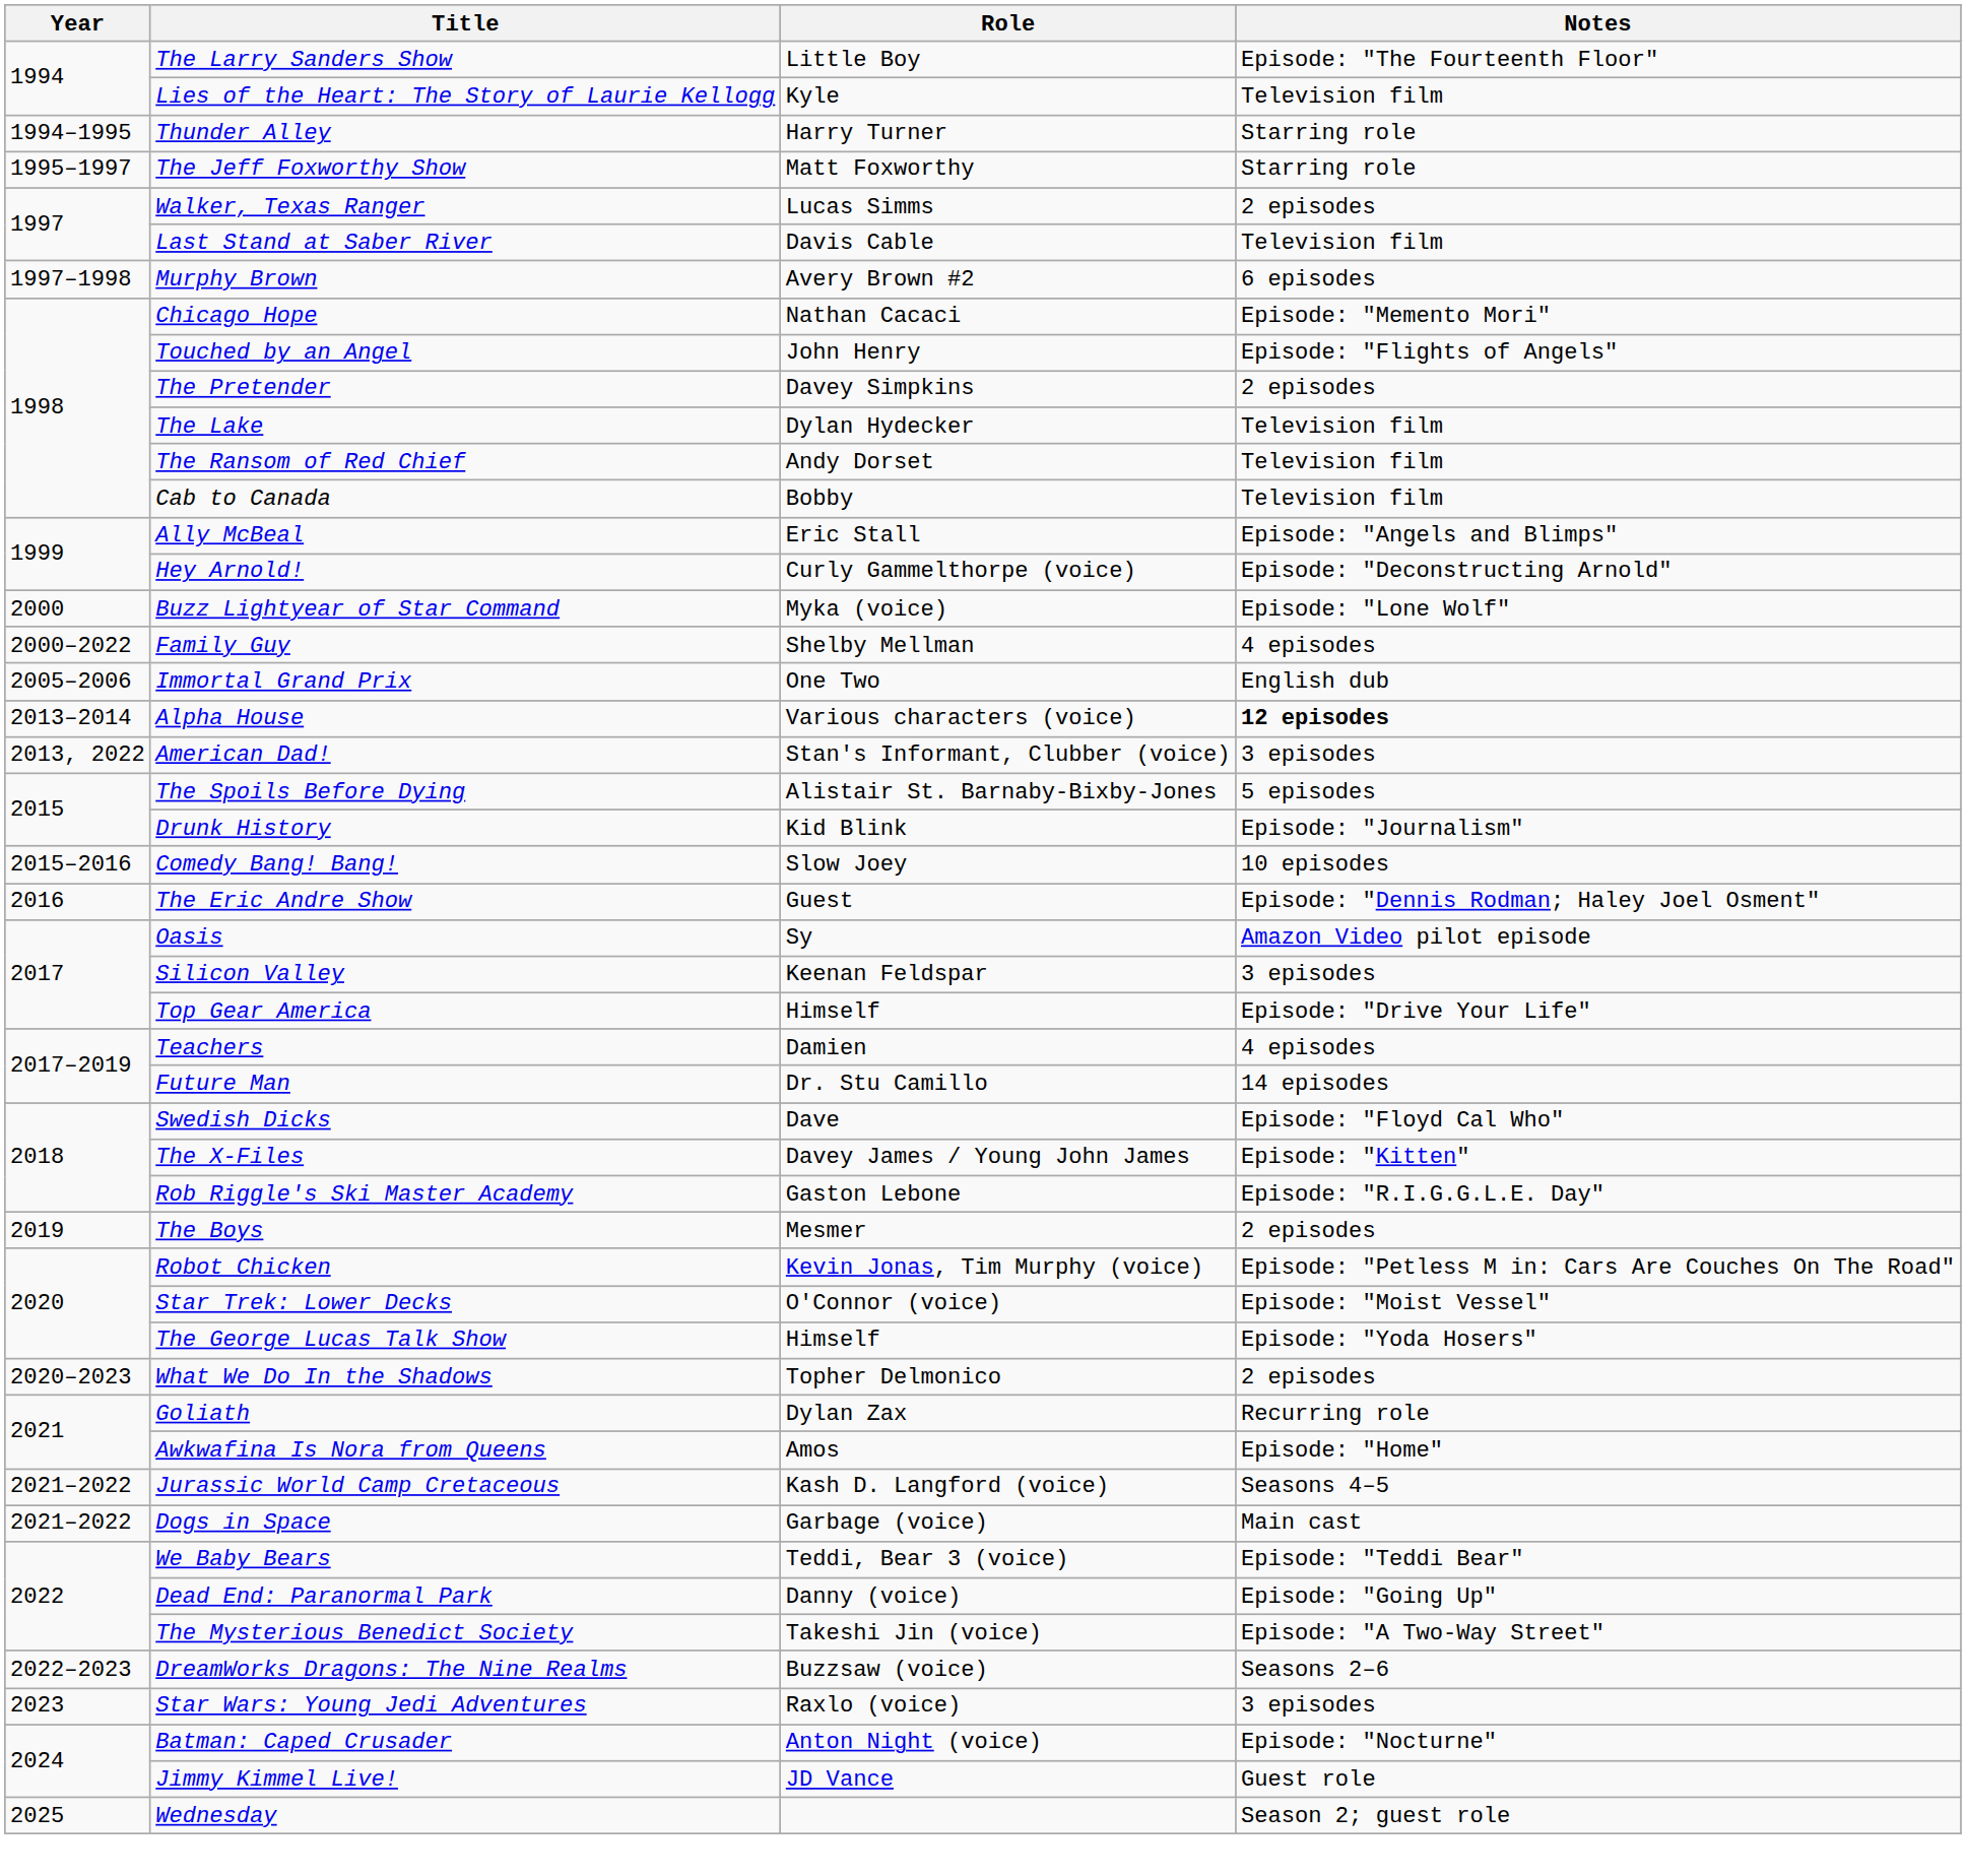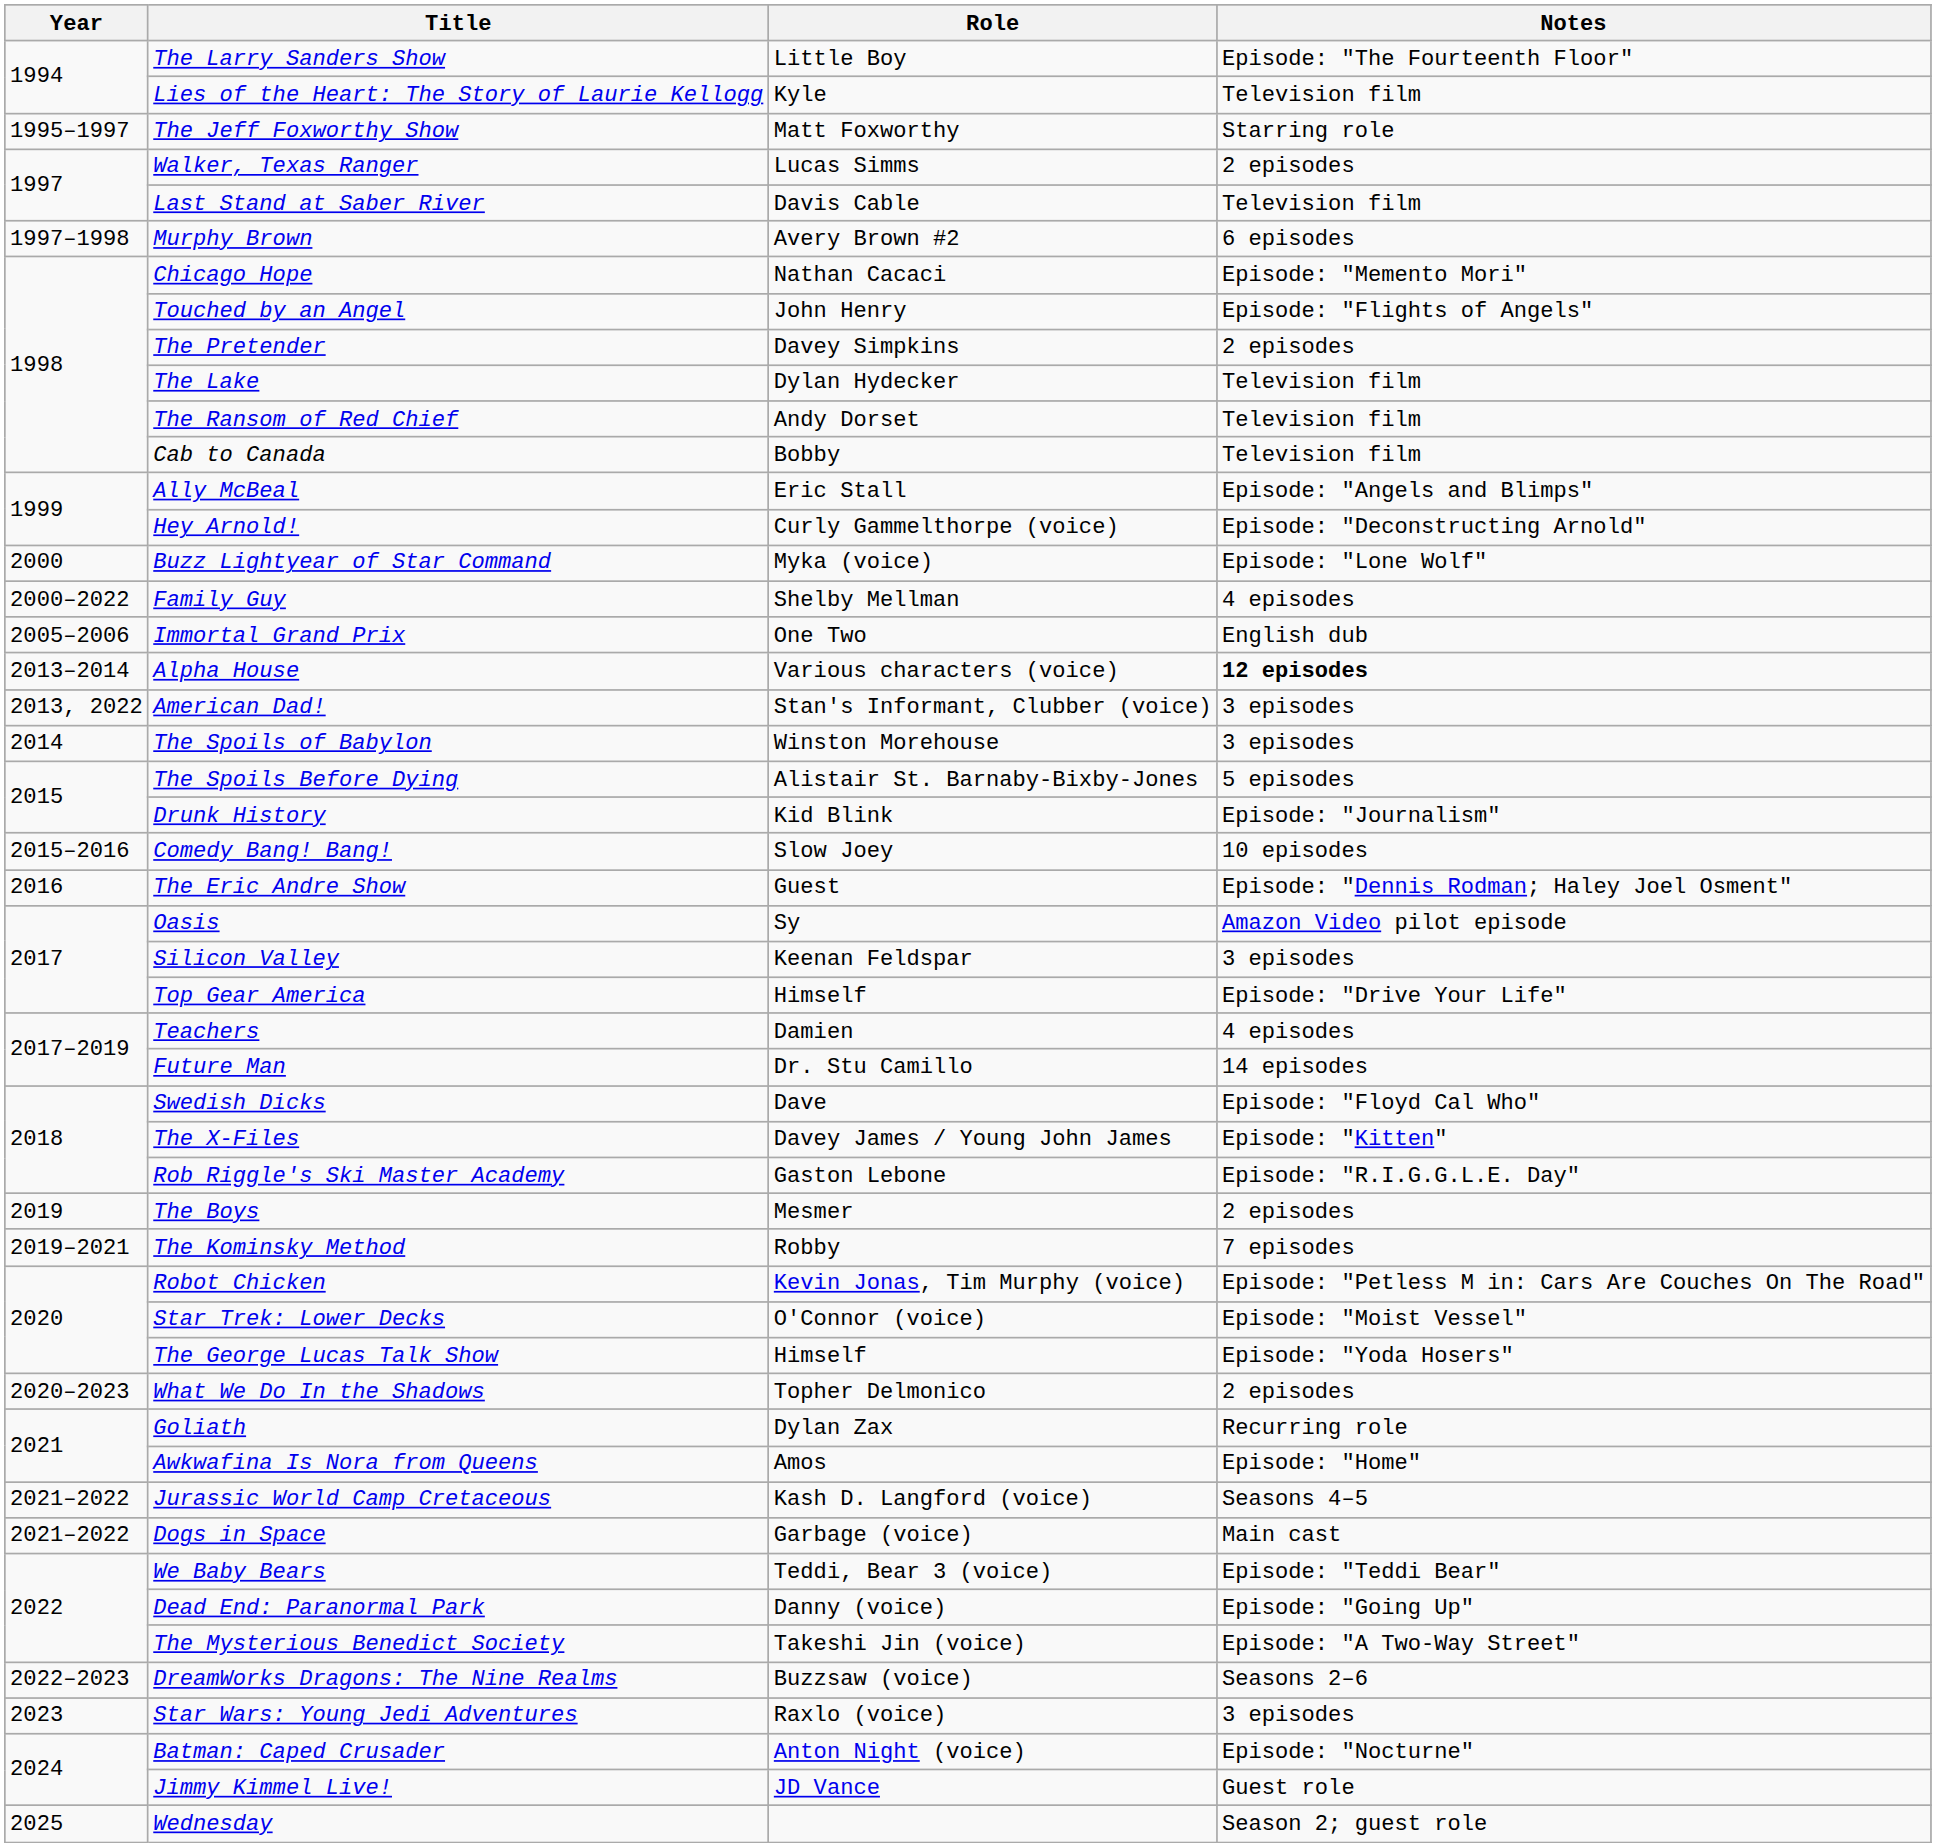- row: 1994–1995 | Thunder Alley | Harry Turner | Starring role
+ row: 2014 | The Spoils of Babylon | Winston Morehouse | 3 episodes
+ row: 2019–2021 | The Kominsky Method | Robby | 7 episodes
